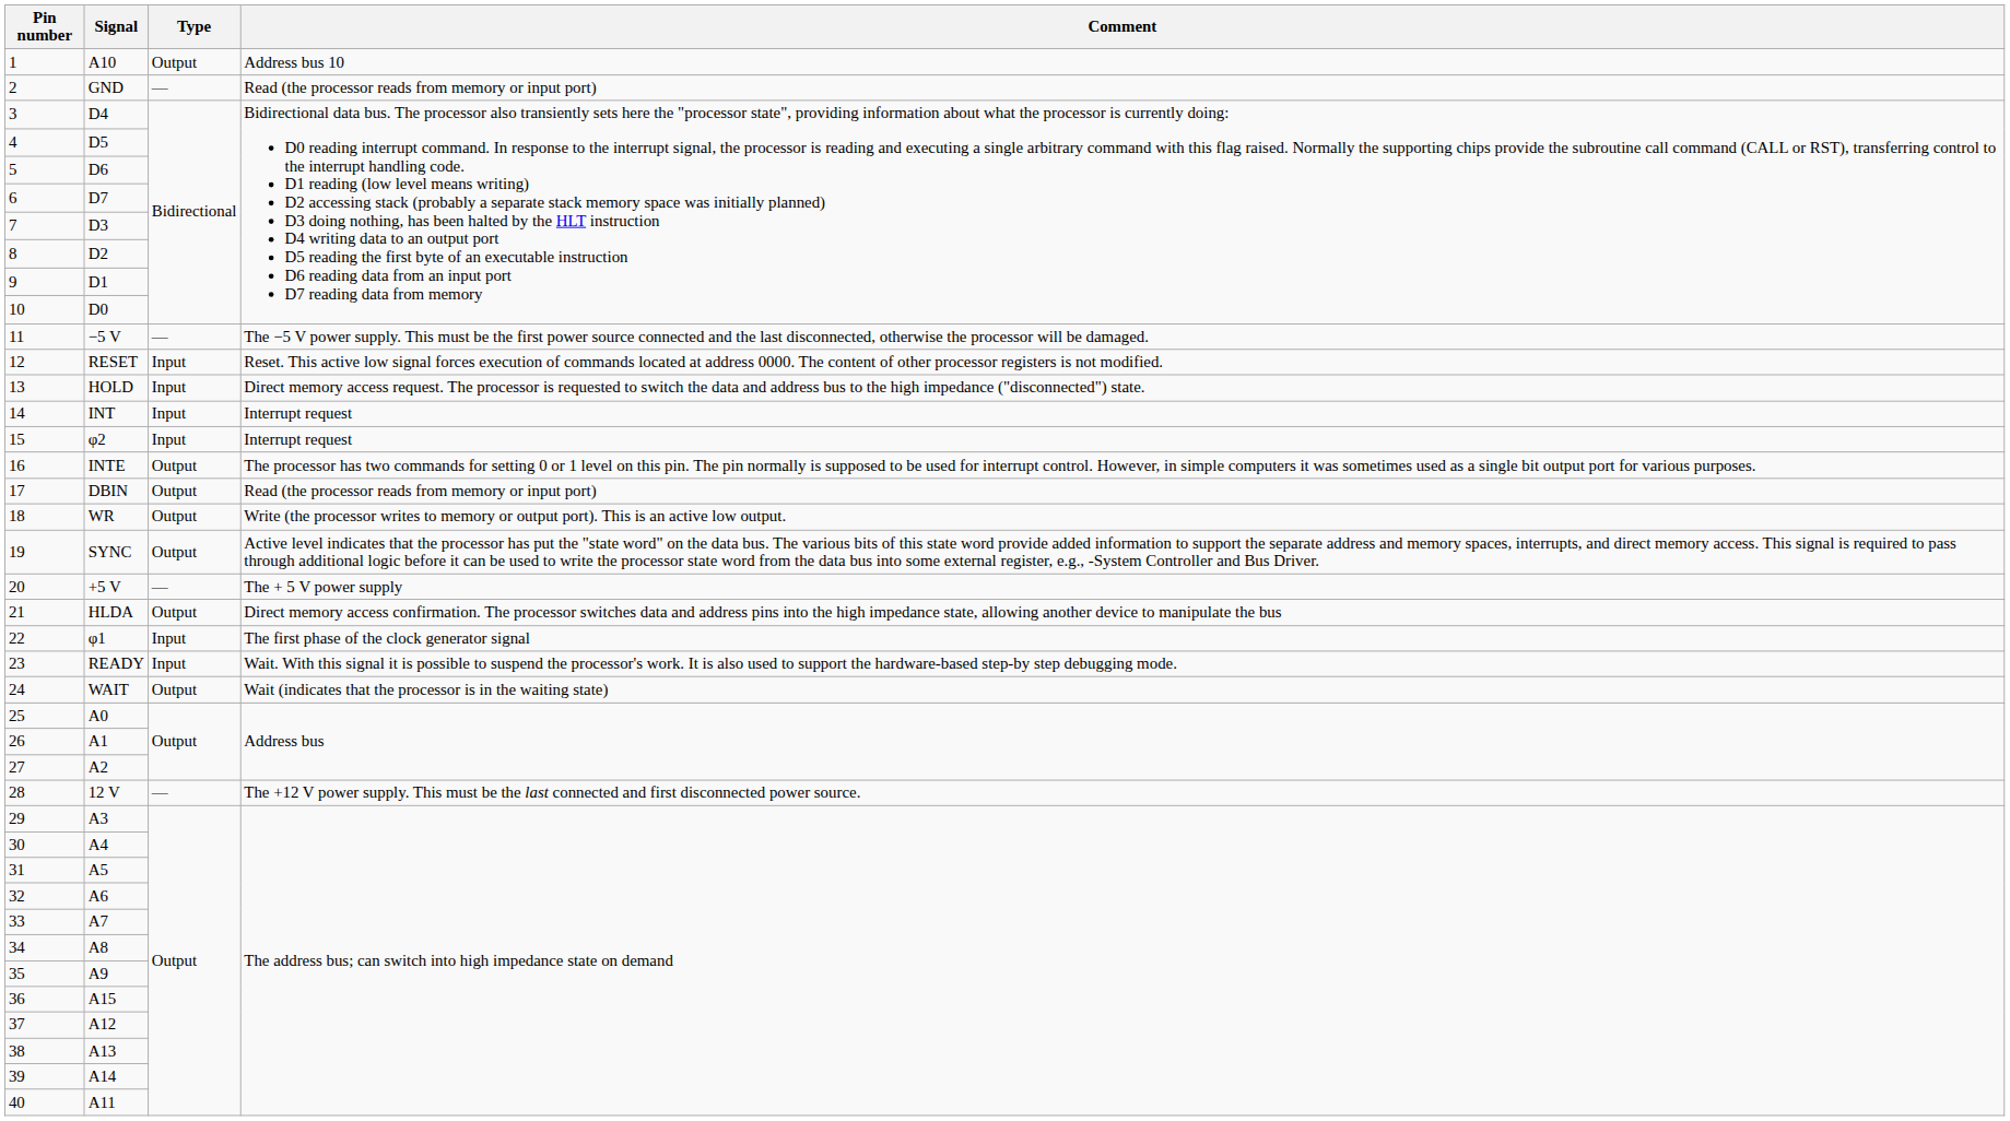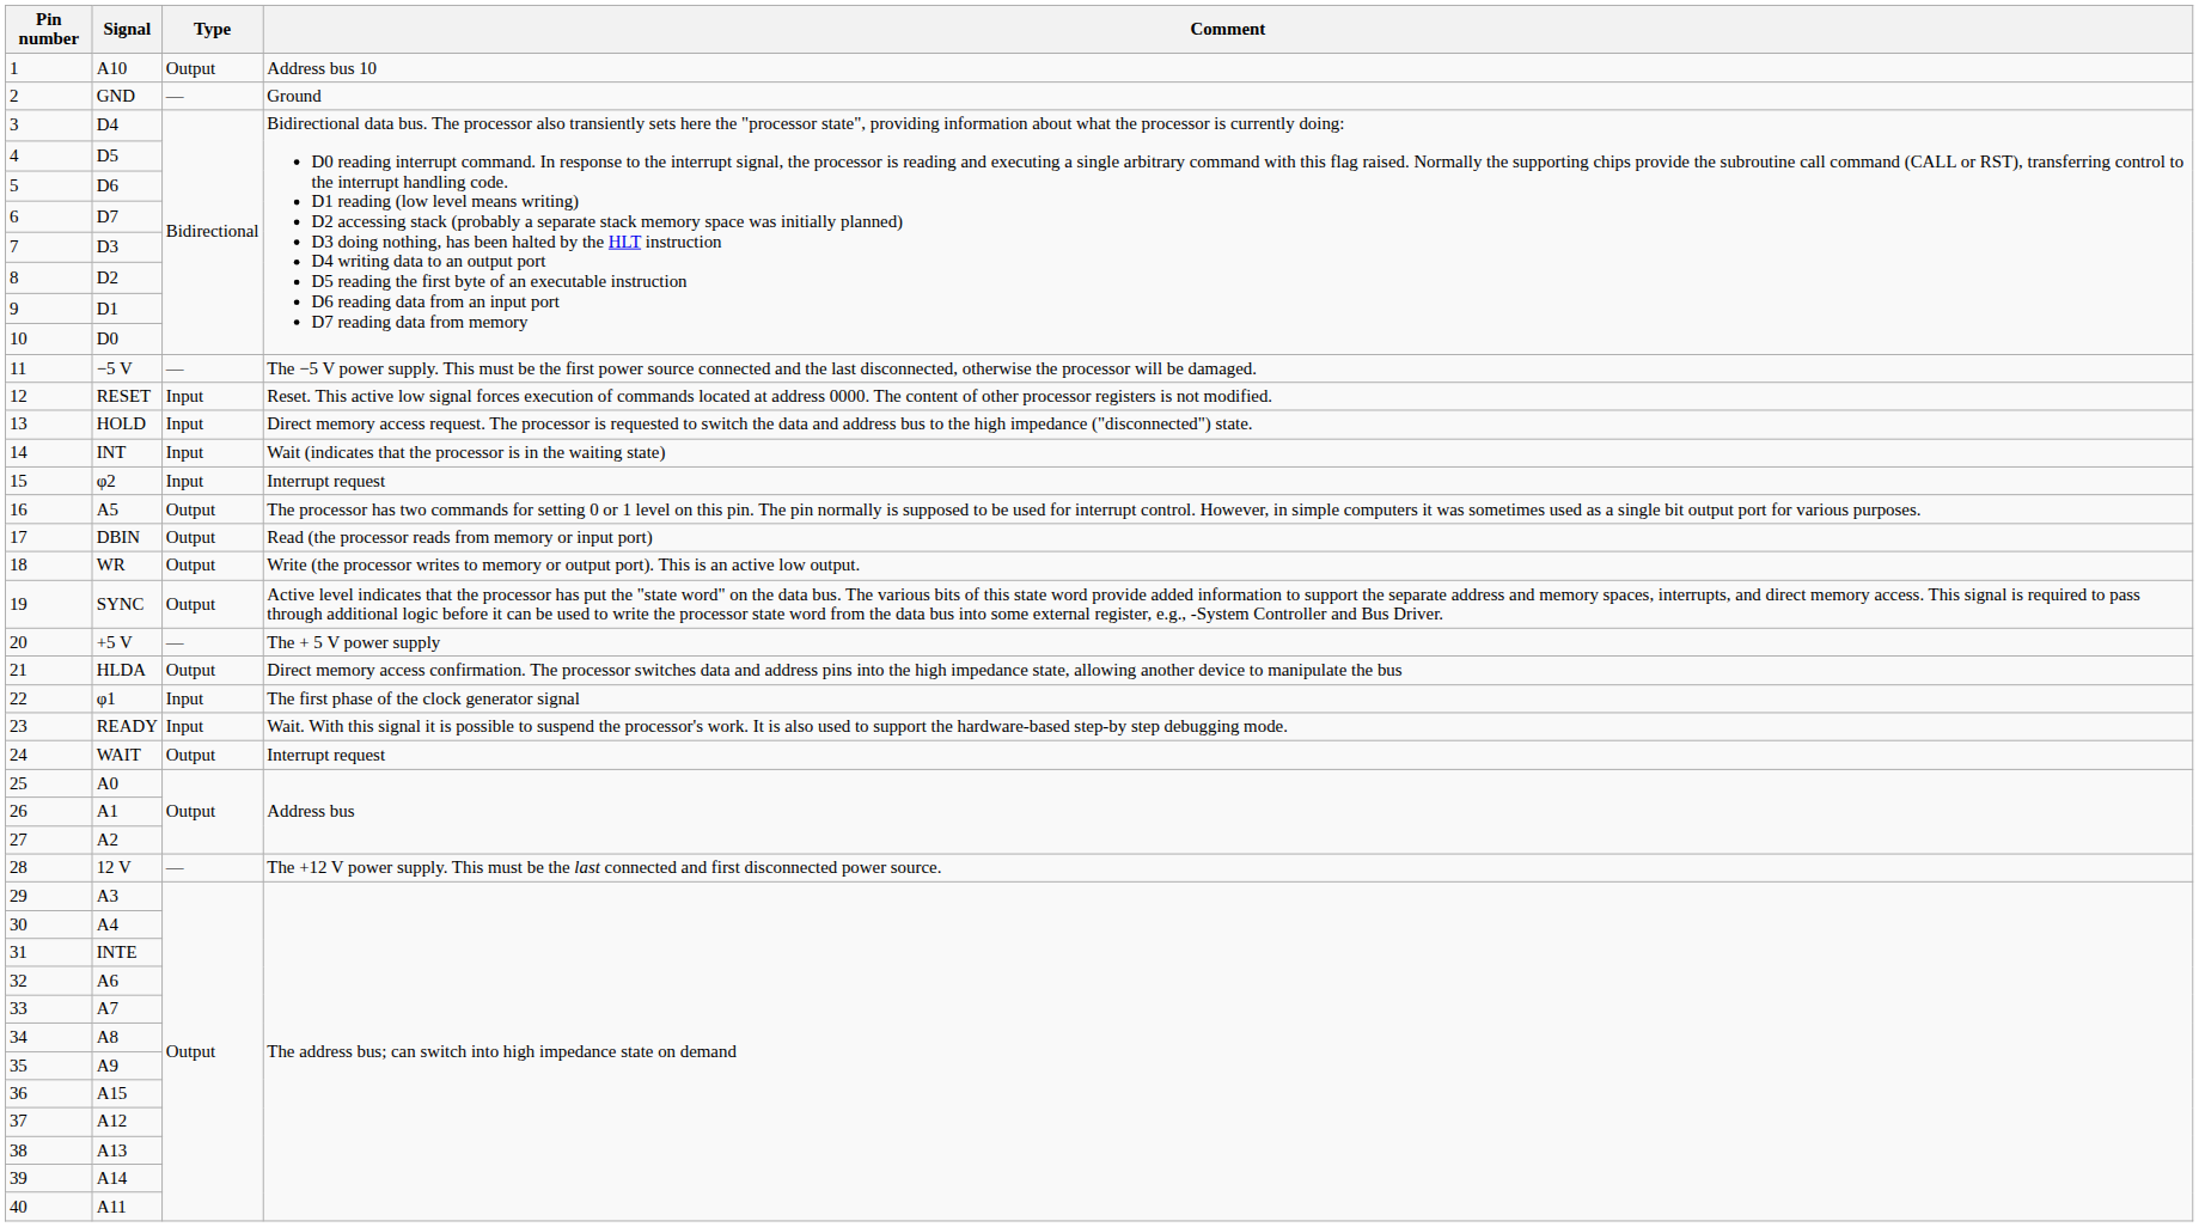2 | Comment: Read (the processor reads from memory or input port) -> Ground
14 | Comment: Interrupt request -> Wait (indicates that the processor is in the waiting state)
16 | Signal: INTE -> A5
24 | Comment: Wait (indicates that the processor is in the waiting state) -> Interrupt request
31 | Signal: A5 -> INTE
